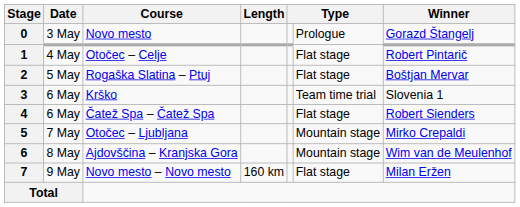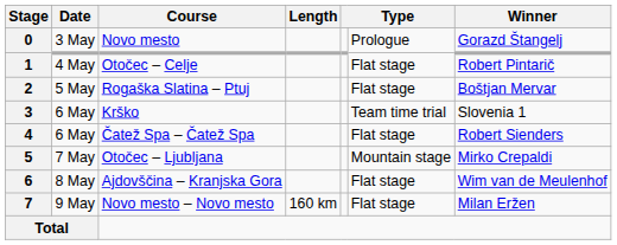6 | column 6: Mountain stage -> Flat stage
